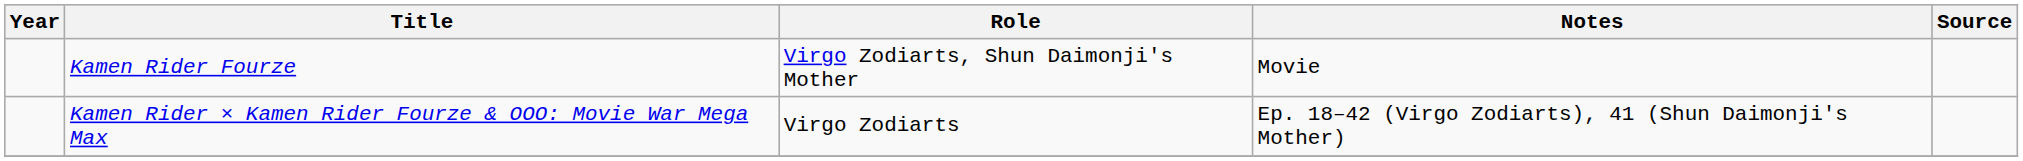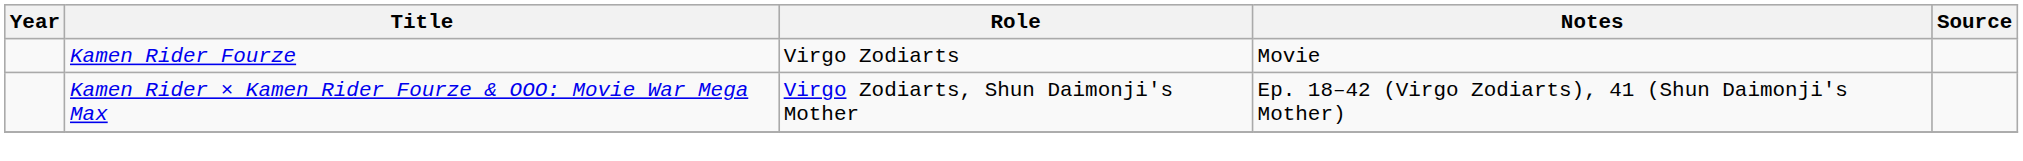Kamen Rider Fourze | Role: Virgo Zodiarts, Shun Daimonji's Mother -> Virgo Zodiarts
Kamen Rider × Kamen Rider Fourze & OOO: Movie War Mega Max | Role: Virgo Zodiarts -> Virgo Zodiarts, Shun Daimonji's Mother
